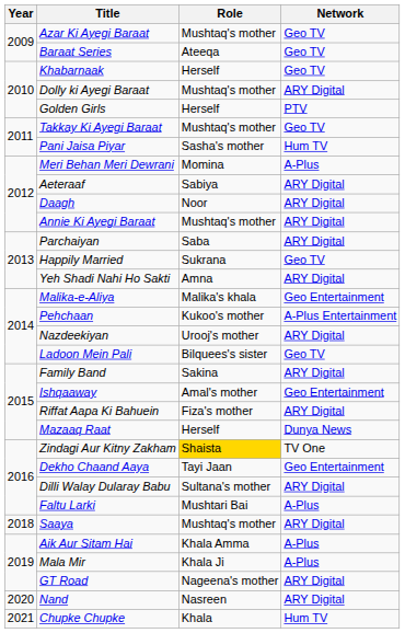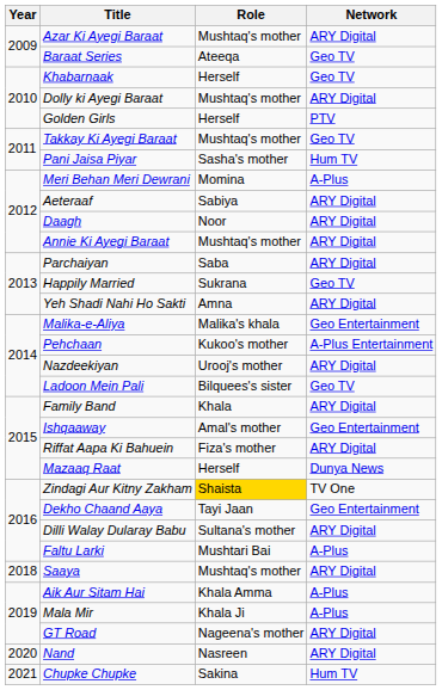Azar Ki Ayegi Baraat | Network: Geo TV -> ARY Digital
Family Band | Role: Sakina -> Khala
Chupke Chupke | Role: Khala -> Sakina
